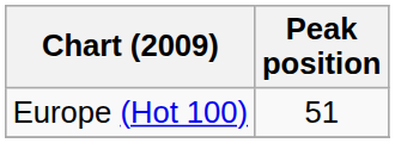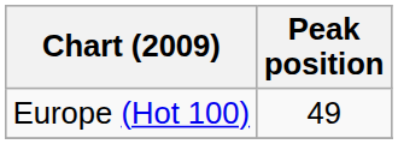Europe (Hot 100) | Peak position: 51 -> 49
